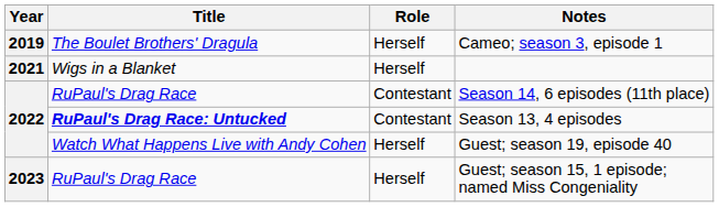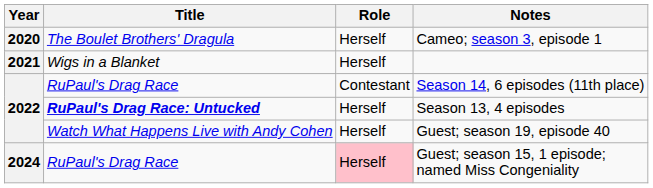Cameo; season 3, episode 1 | Year: 2019 -> 2020
Season 13, 4 episodes | Role: Contestant -> Herself
Guest; season 15, 1 episode; named Miss Congeniality | Year: 2023 -> 2024
Guest; season 15, 1 episode; named Miss Congeniality | Role: no background -> pink background
